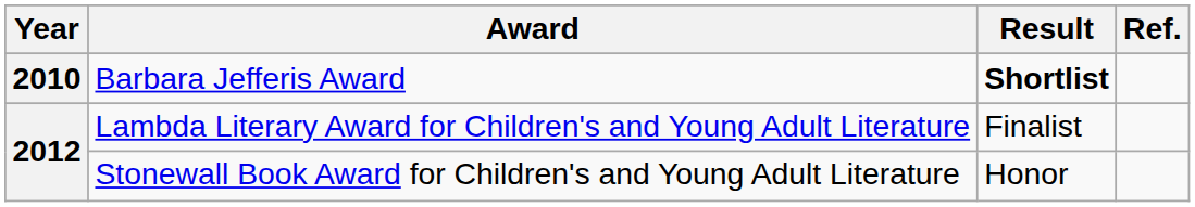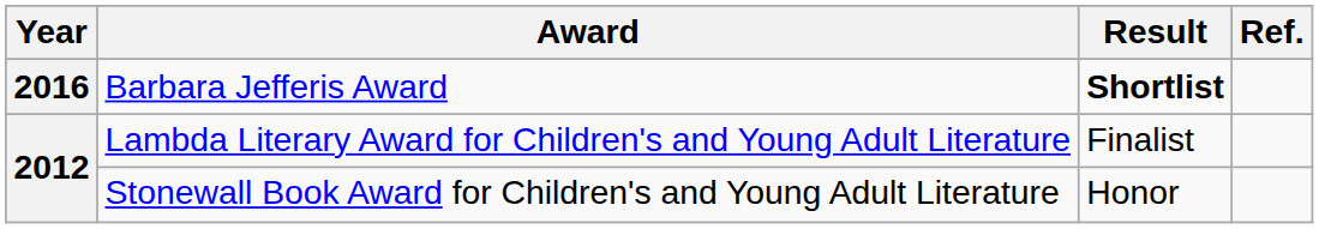Barbara Jefferis Award | Year: 2010 -> 2016
